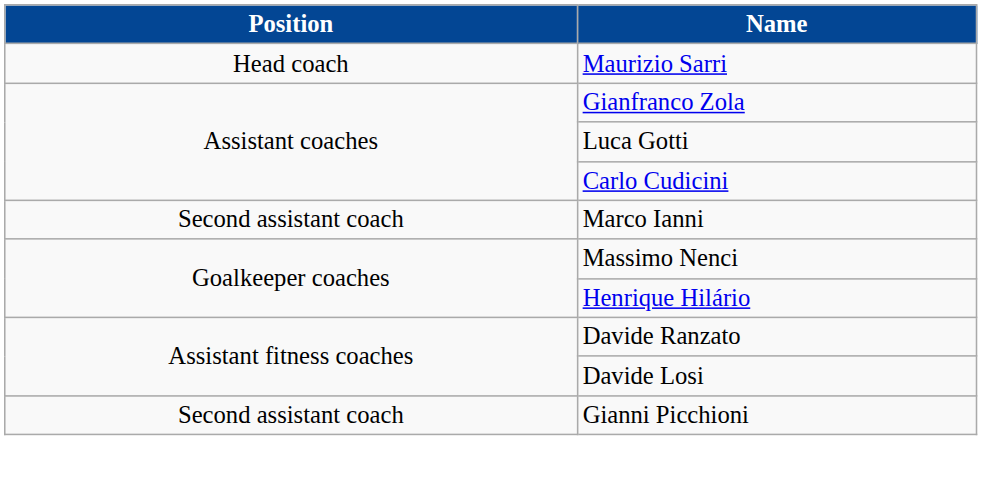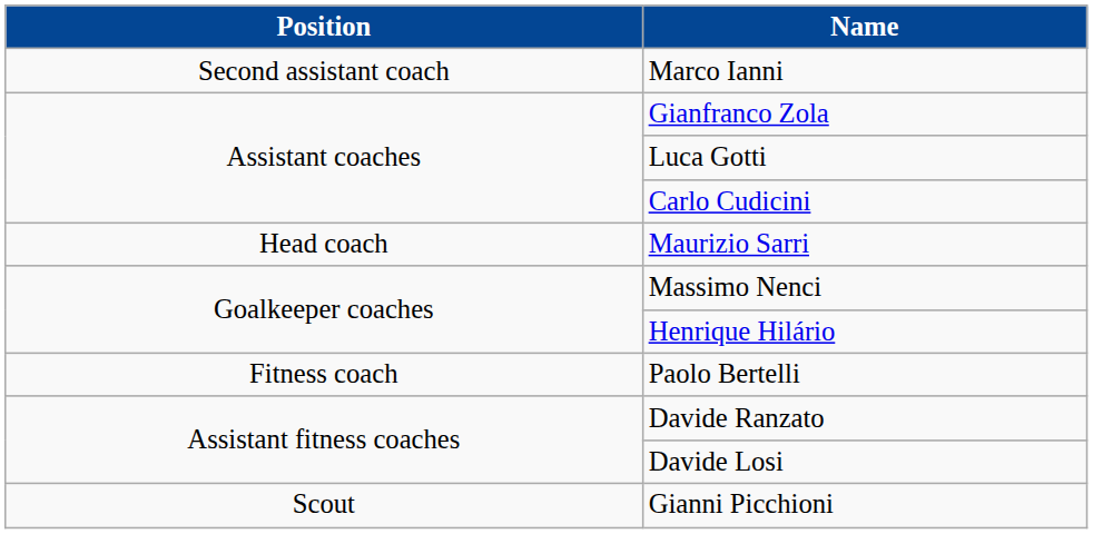rows swapped: Maurizio Sarri <-> Marco Ianni
+ row: Fitness coach | Paolo Bertelli
Gianni Picchioni | Position: Second assistant coach -> Scout
